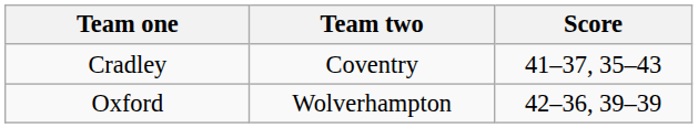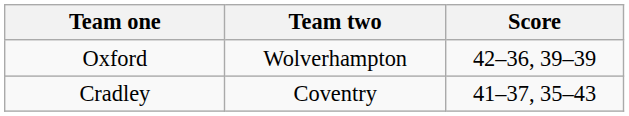rows swapped: Oxford <-> Cradley
